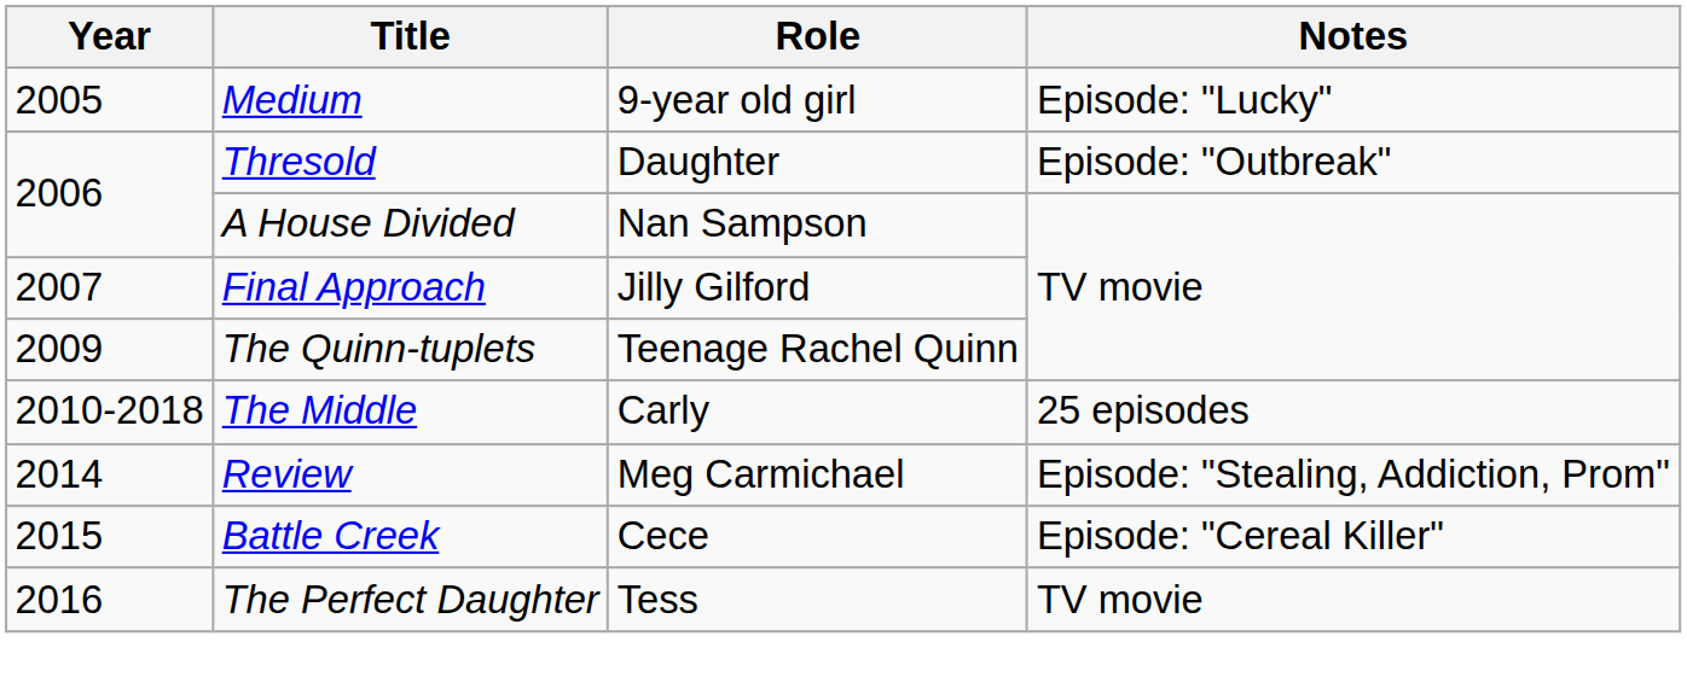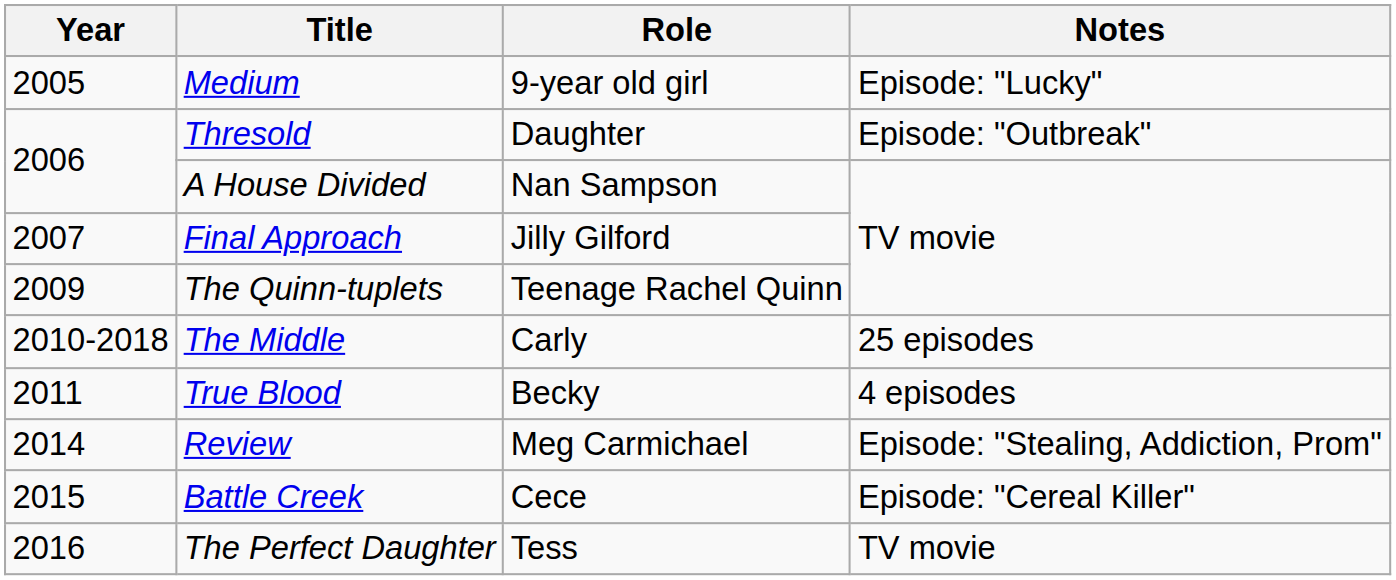+ row: 2011 | True Blood | Becky | 4 episodes
